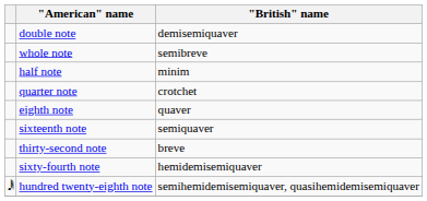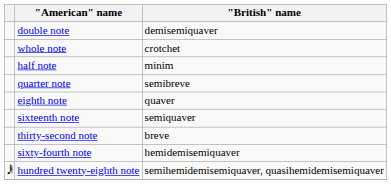whole note | "British" name: semibreve -> crotchet
quarter note | "British" name: crotchet -> semibreve
